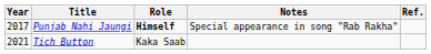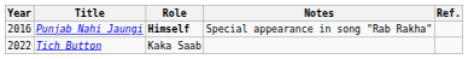Punjab Nahi Jaungi | Year: 2017 -> 2016
Tich Button | Year: 2021 -> 2022
